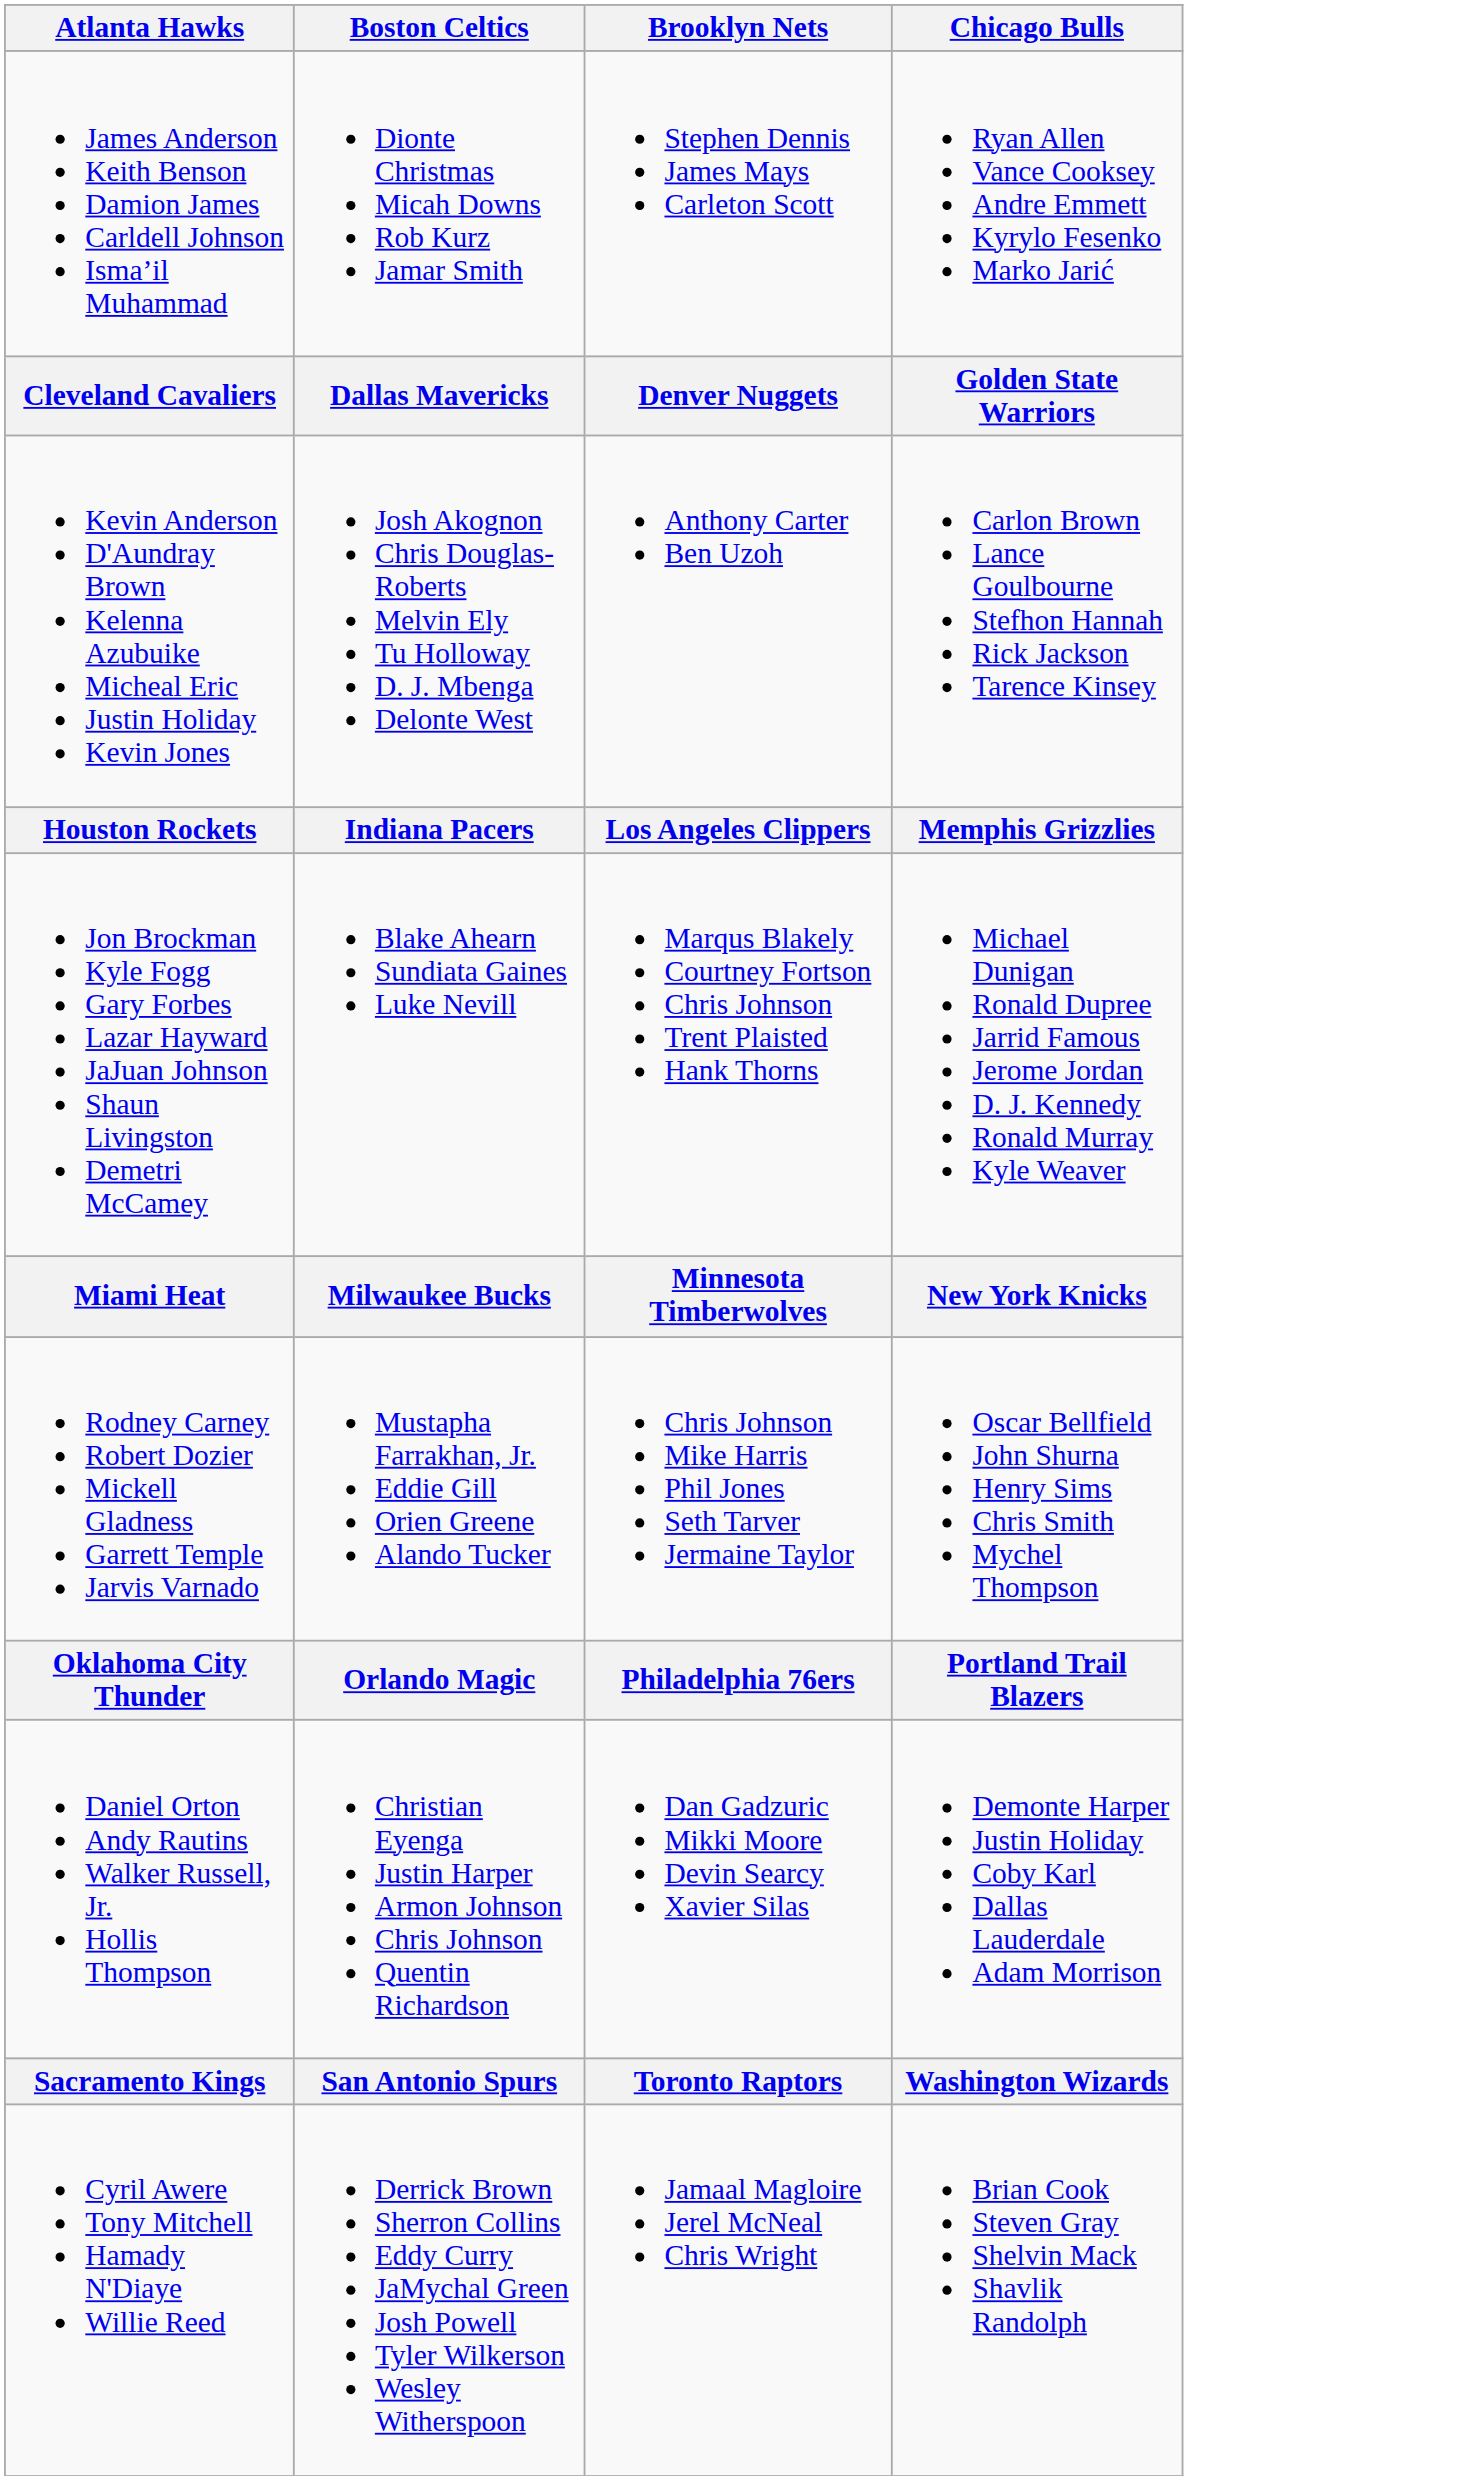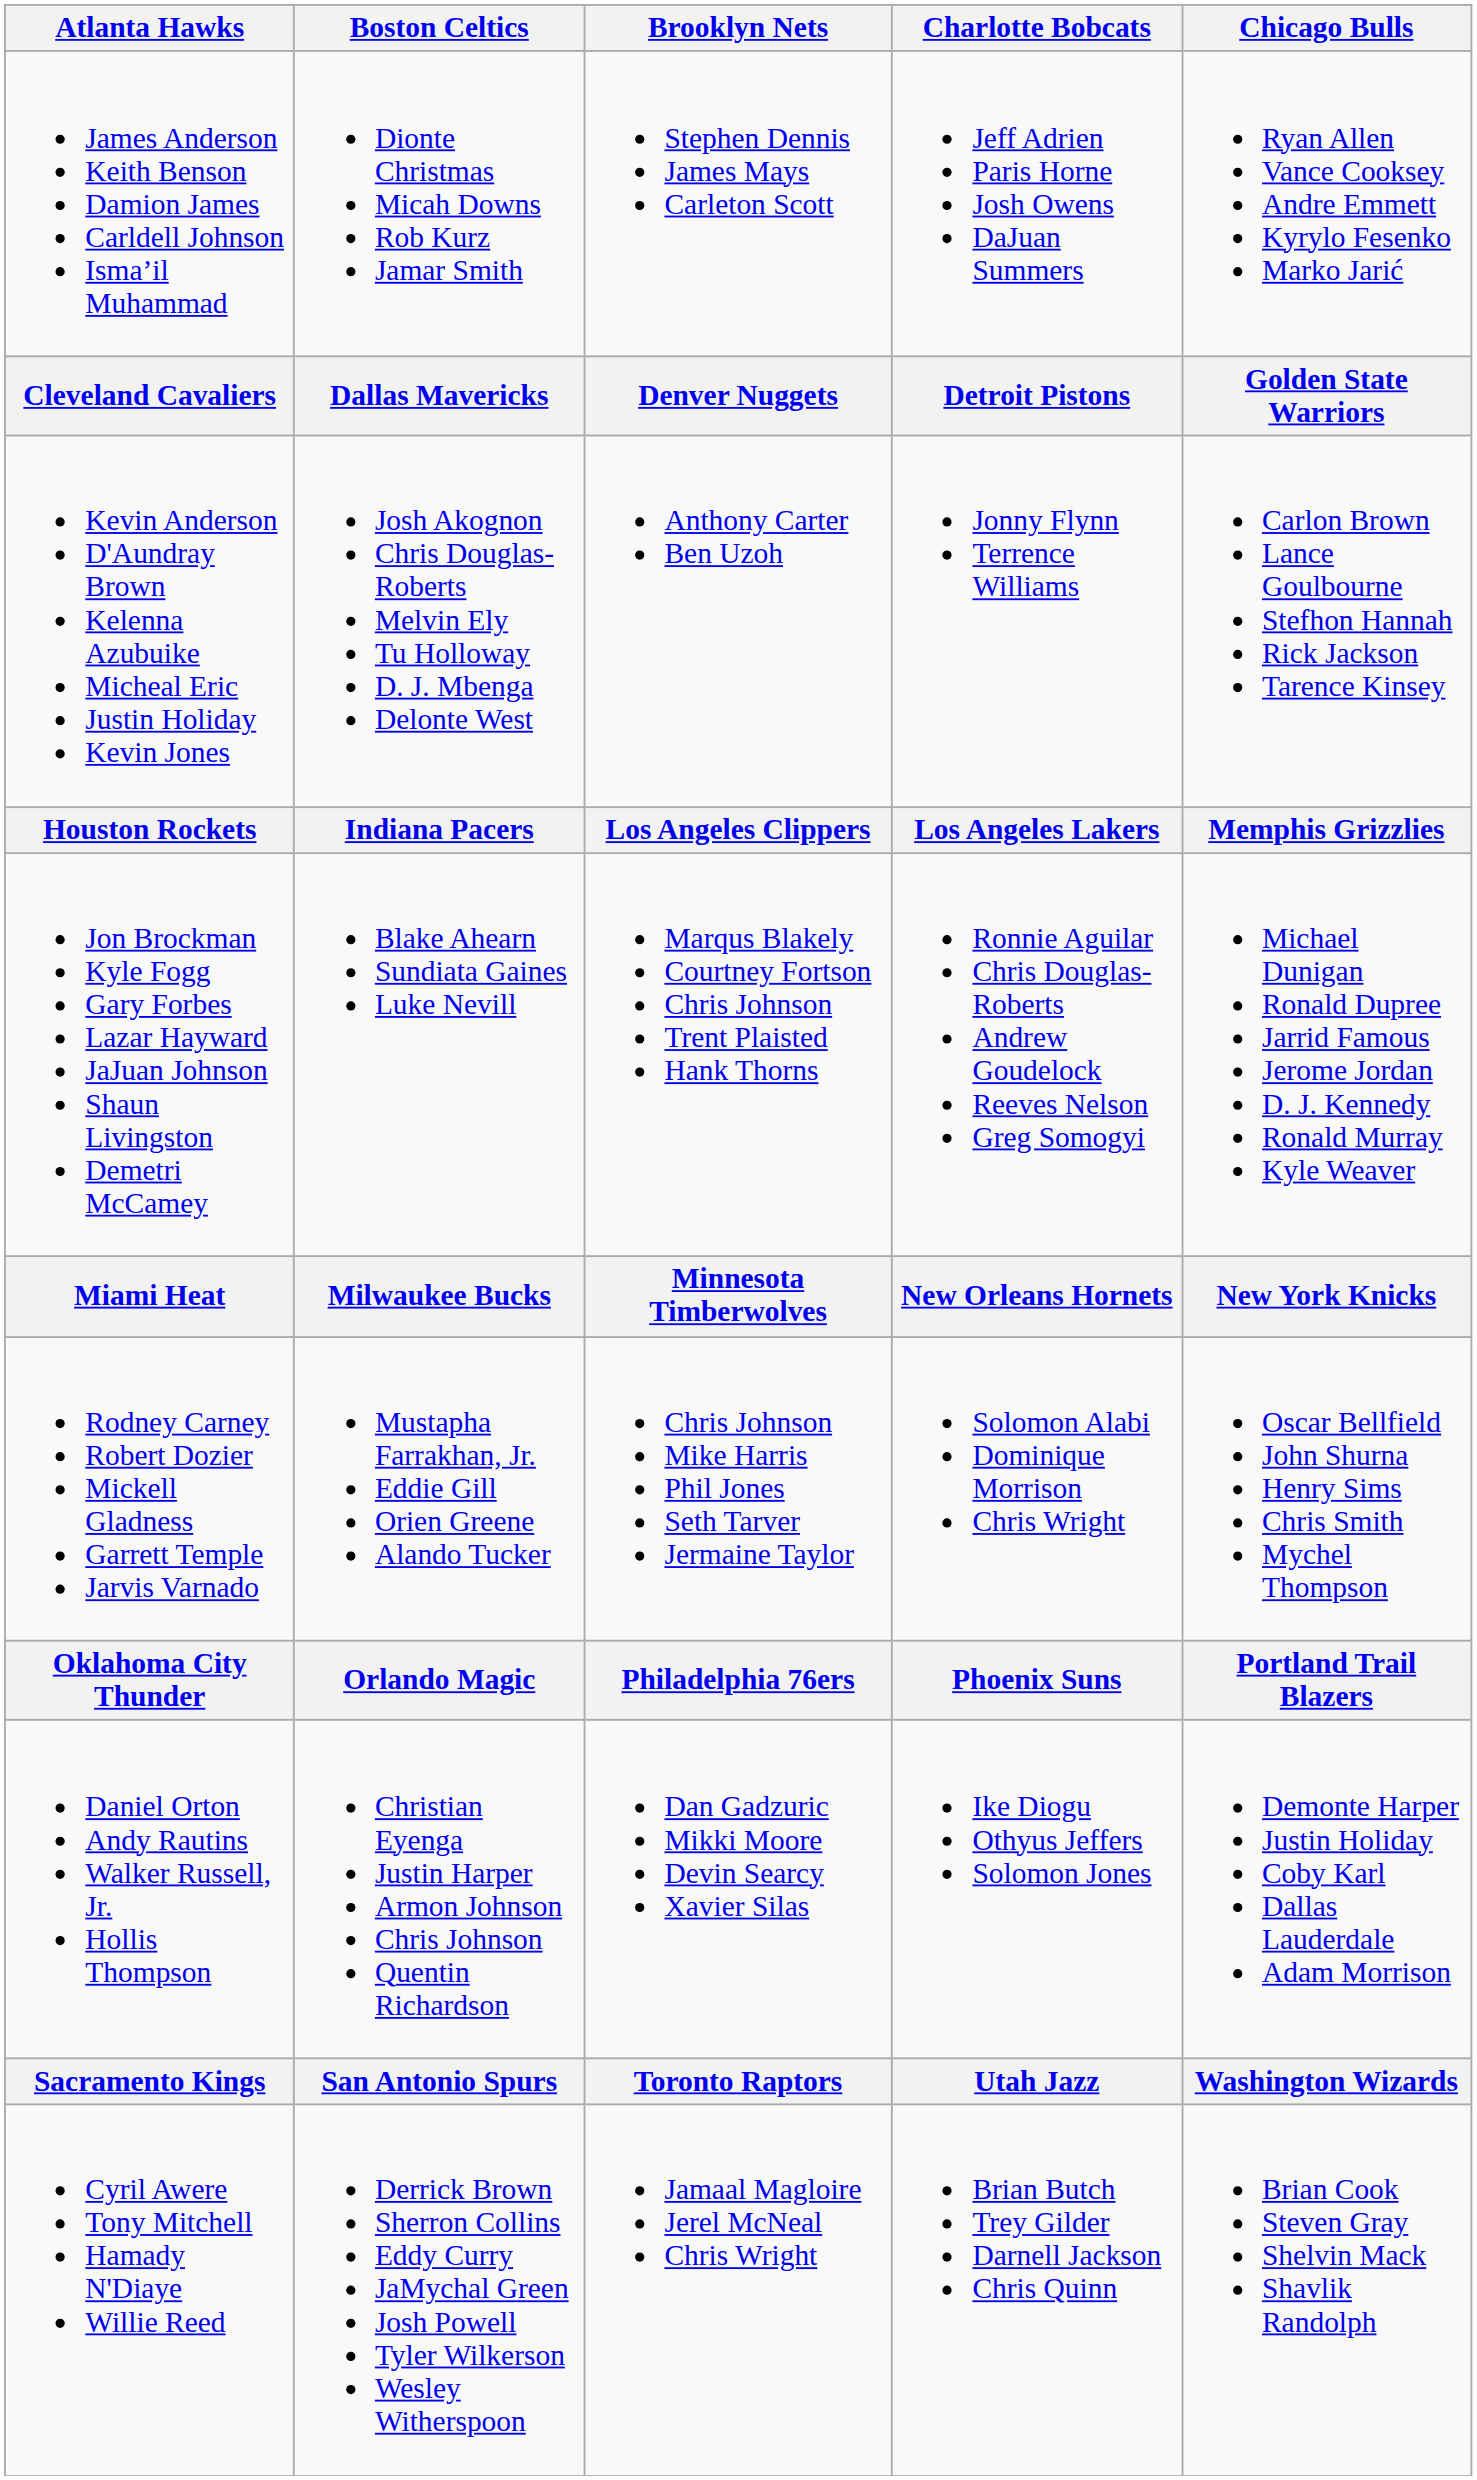+ column: Charlotte Bobcats | Jeff Adrien Paris Horne Josh Owens DaJuan Summers | Detroit Pistons | Jonny Flynn Terrence Williams | Los Angeles Lakers | Ronnie Aguilar Chris Douglas-Roberts Andrew Goudelock Reeves Nelson Greg Somogyi | New Orleans Hornets | Solomon Alabi Dominique Morrison Chris Wright | Phoenix Suns | Ike Diogu Othyus Jeffers Solomon Jones | Utah Jazz | Brian Butch Trey Gilder Darnell Jackson Chris Quinn
